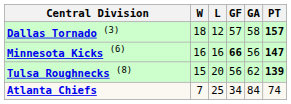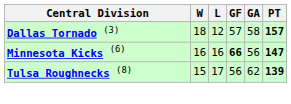Tulsa Roughnecks (8) | L: 20 -> 17
- row: Atlanta Chiefs | 7 | 25 | 34 | 84 | 74
